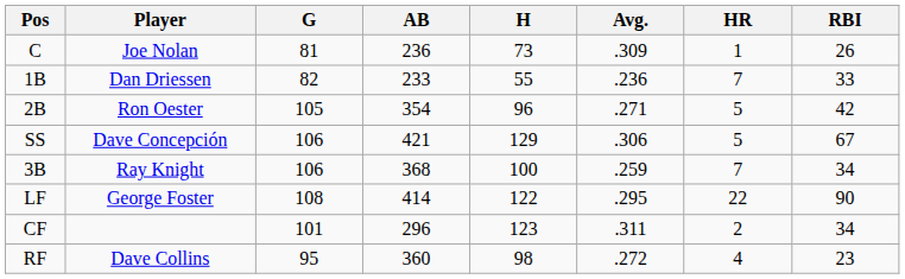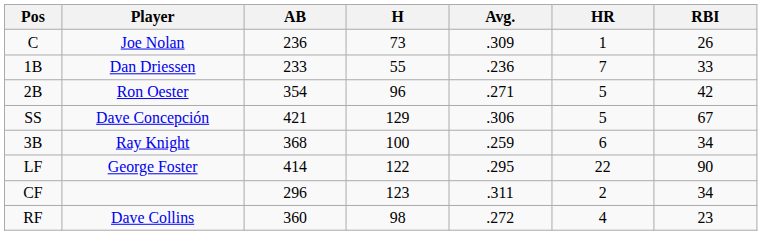- column: G | 81 | 82 | 105 | 106 | 106 | 108 | 101 | 95
3B | HR: 7 -> 6
